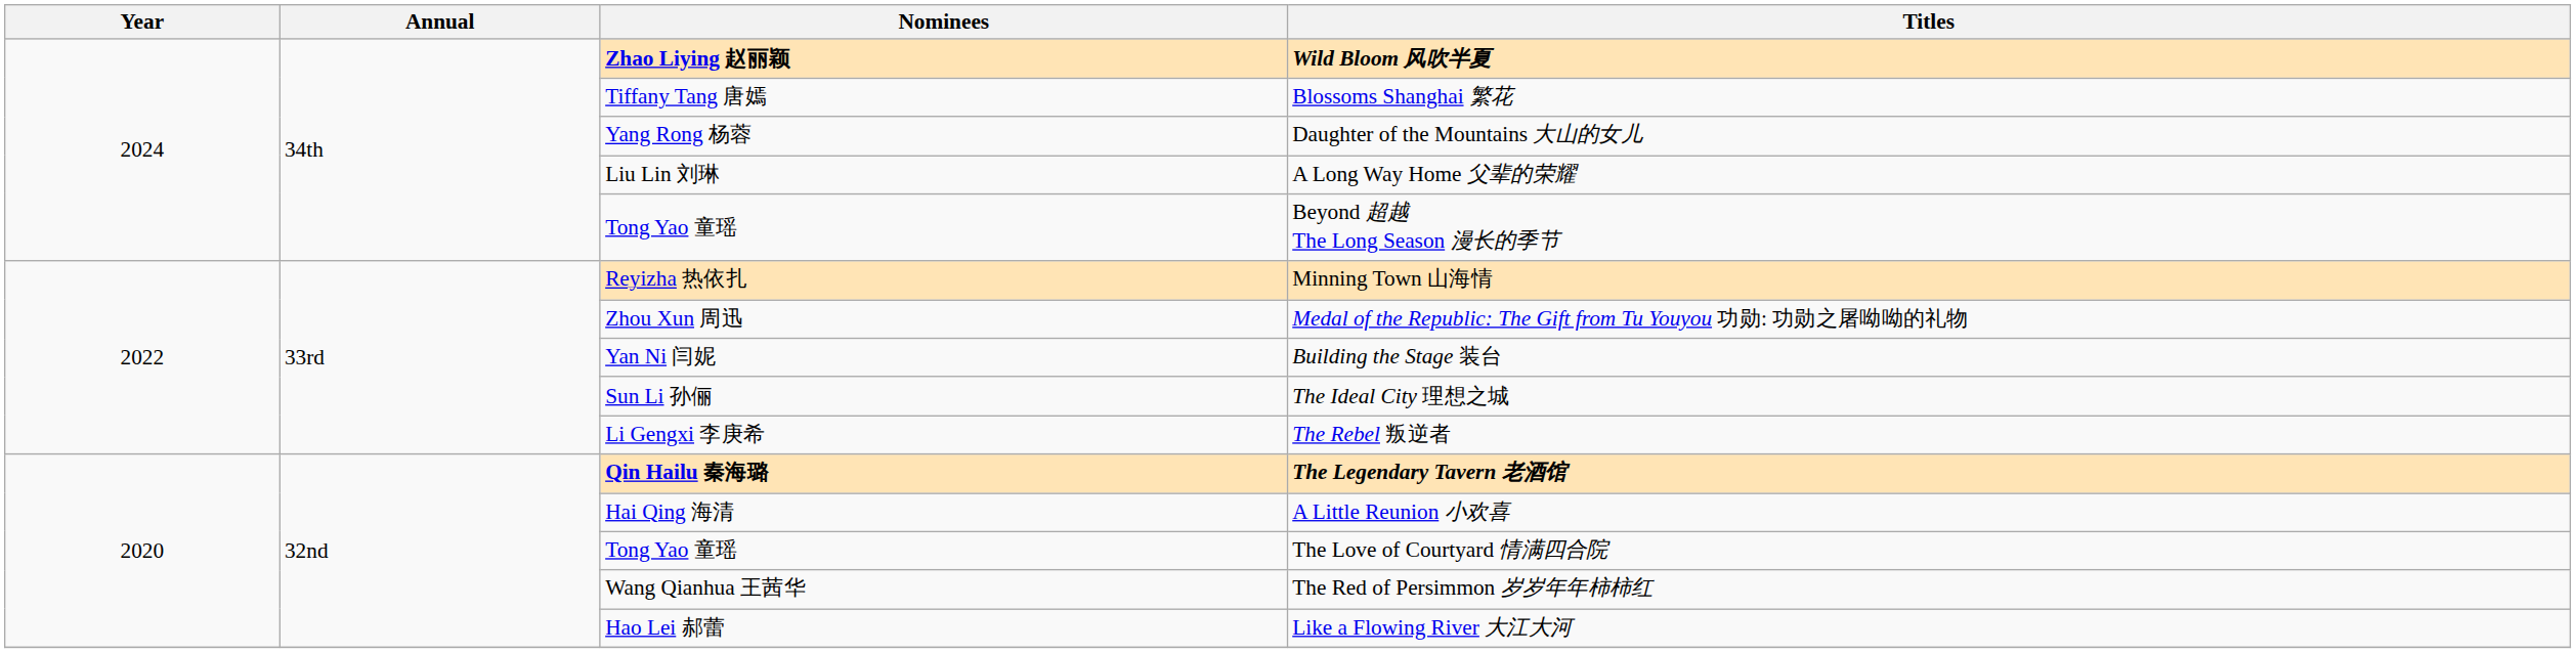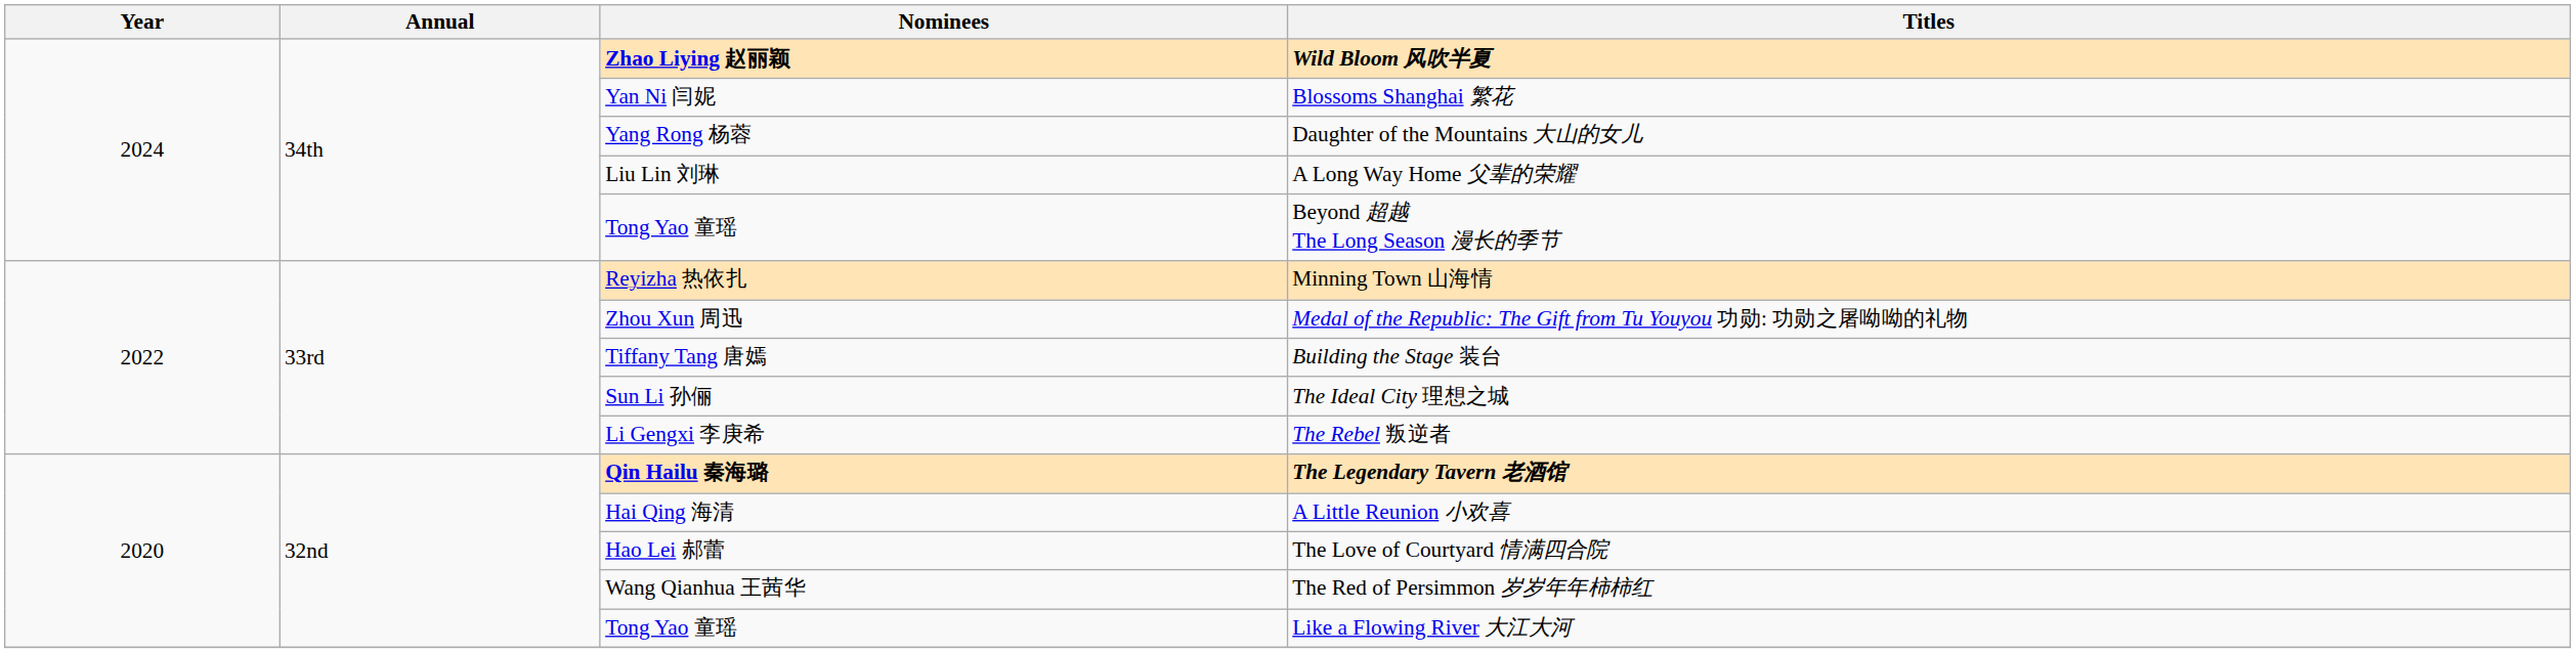Blossoms Shanghai 繁花 | Nominees: Tiffany Tang 唐嫣 -> Yan Ni 闫妮
Building the Stage 装台 | Nominees: Yan Ni 闫妮 -> Tiffany Tang 唐嫣
The Love of Courtyard 情满四合院 | Nominees: Tong Yao 童瑶 -> Hao Lei 郝蕾
Like a Flowing River 大江大河 | Nominees: Hao Lei 郝蕾 -> Tong Yao 童瑶
